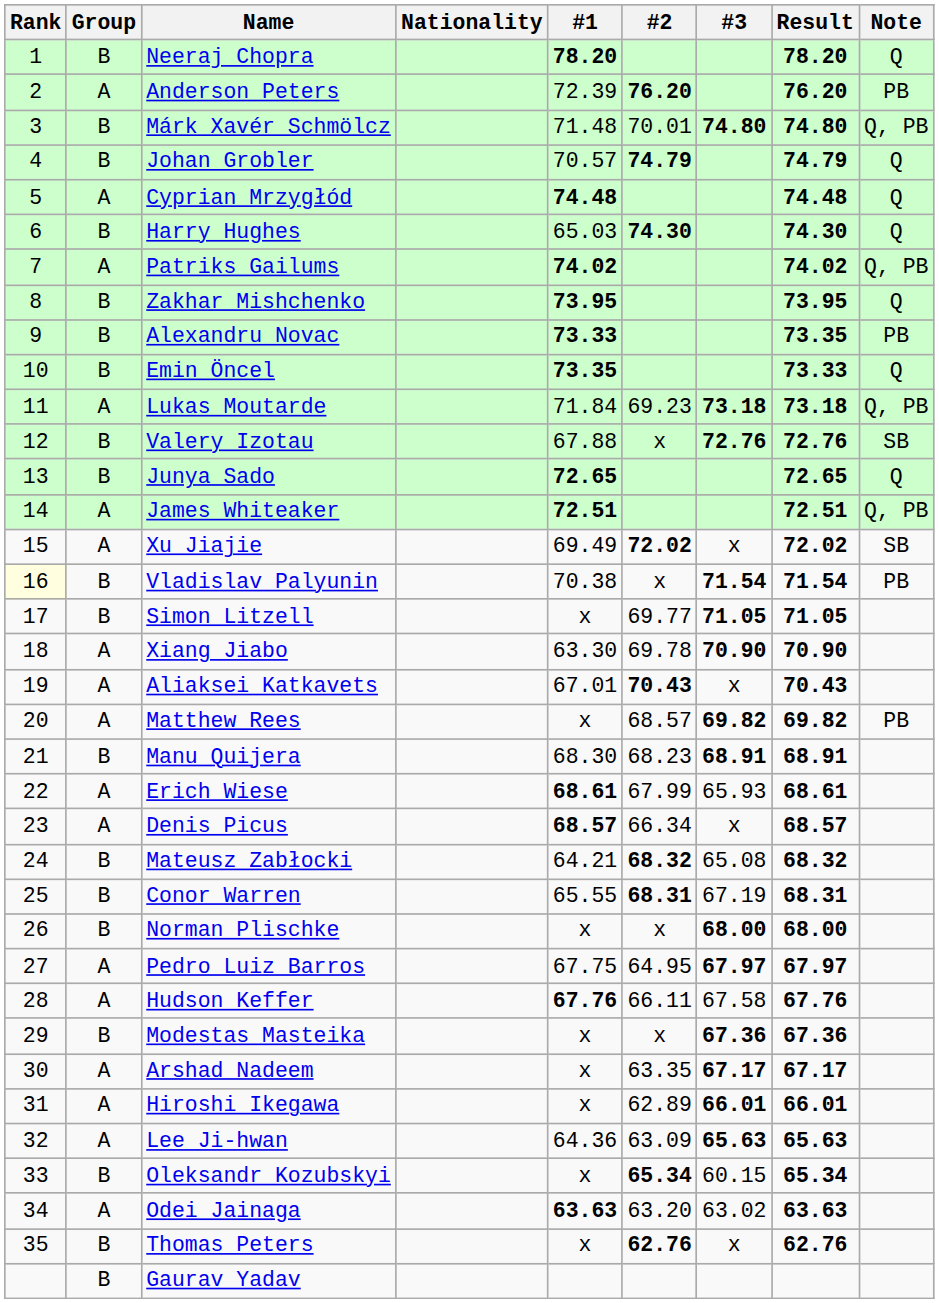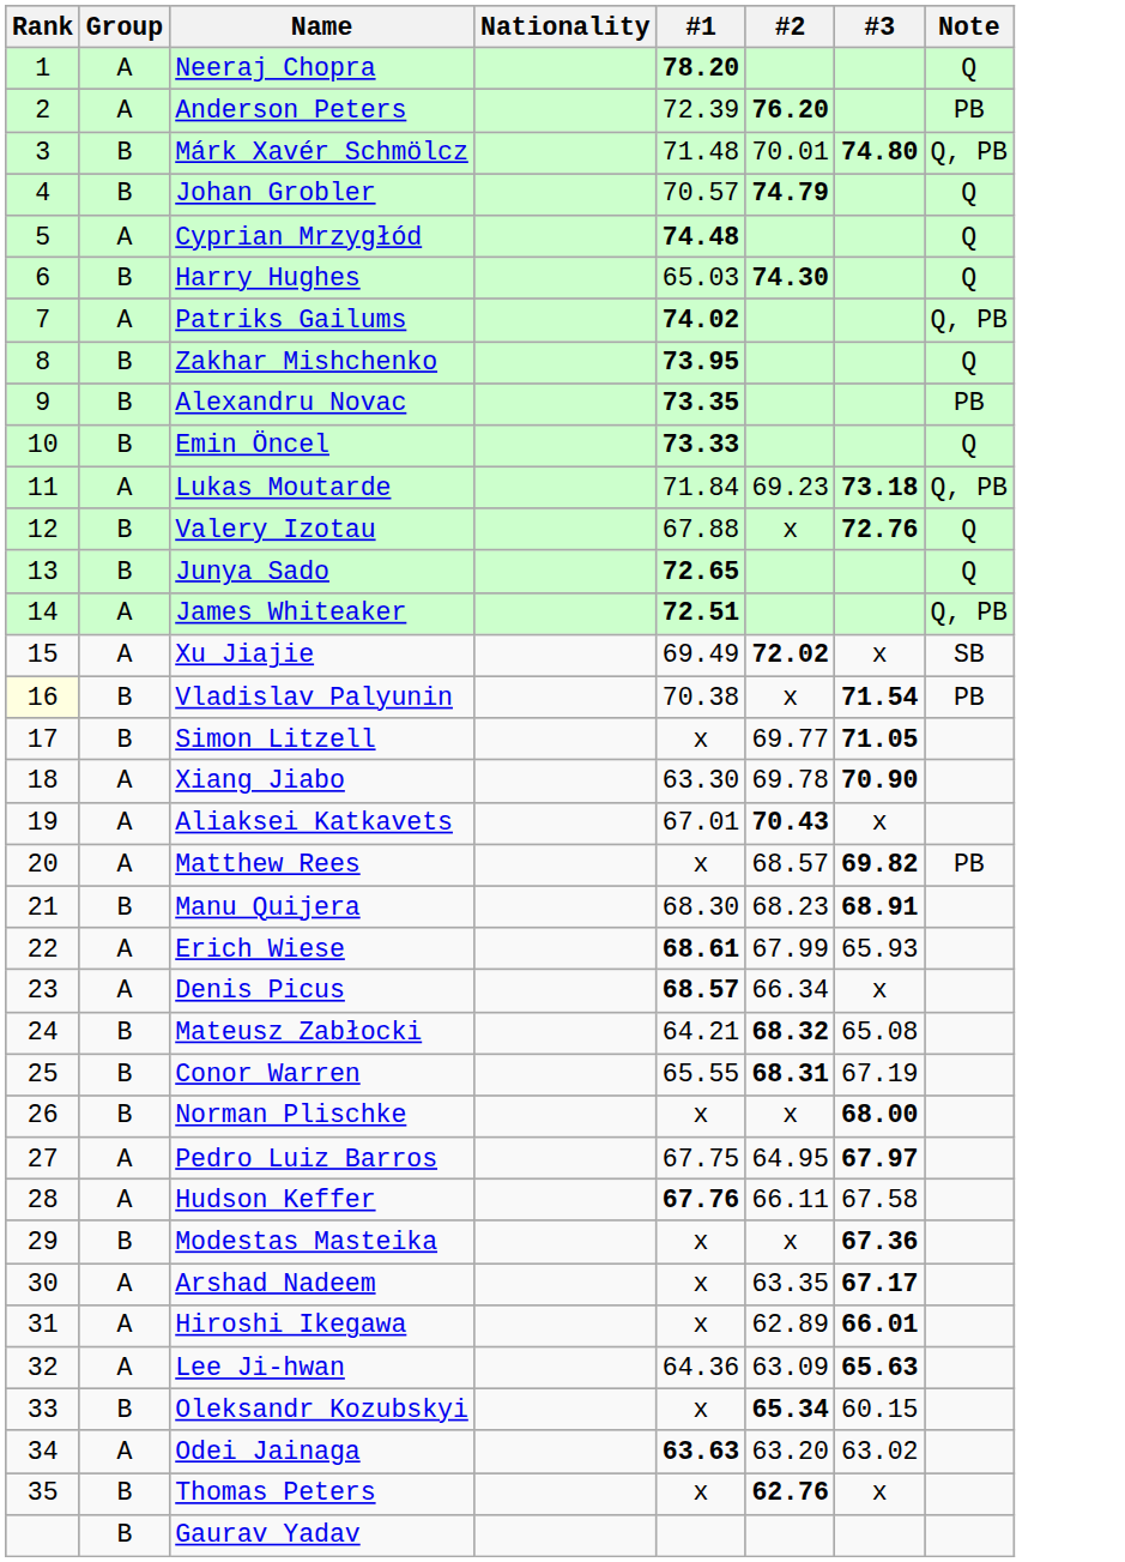- column: Result | 78.20 | 76.20 | 74.80 | 74.79 | 74.48 | 74.30 | 74.02 | 73.95 | 73.35 | 73.33 | 73.18 | 72.76 | 72.65 | 72.51 | 72.02 | 71.54 | 71.05 | 70.90 | 70.43 | 69.82 | 68.91 | 68.61 | 68.57 | 68.32 | 68.31 | 68.00 | 67.97 | 67.76 | 67.36 | 67.17 | 66.01 | 65.63 | 65.34 | 63.63 | 62.76
Neeraj Chopra | Group: B -> A
Alexandru Novac | #1: 73.33 -> 73.35
Emin Öncel | #1: 73.35 -> 73.33
Valery Izotau | Note: SB -> Q
